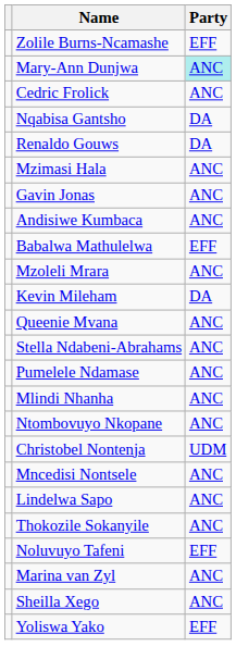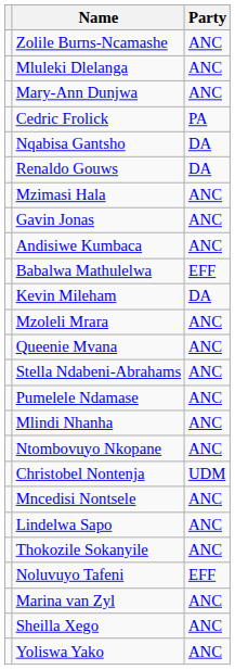Zolile Burns-Ncamashe | Party: EFF -> ANC
+ row: Mluleki Dlelanga | ANC
Mary-Ann Dunjwa | Party: paleturquoise background -> no background
Cedric Frolick | Party: ANC -> PA
rows swapped: Kevin Mileham <-> Mzoleli Mrara
Yoliswa Yako | Party: EFF -> ANC
